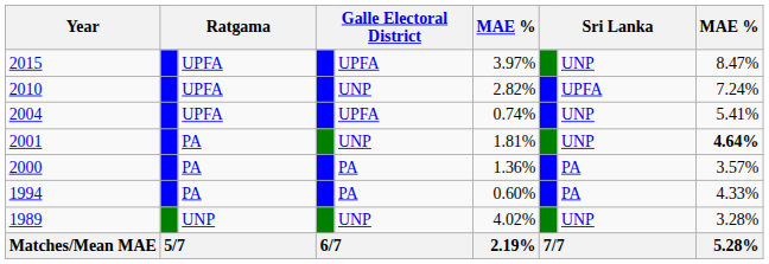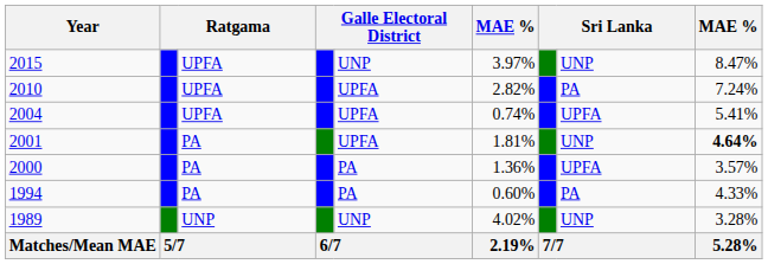2015 | column 5: UPFA -> UNP
2010 | column 5: UNP -> UPFA
2010 | column 8: UPFA -> PA
2004 | column 8: UNP -> UPFA
2001 | column 5: UNP -> UPFA
2000 | column 8: PA -> UPFA
